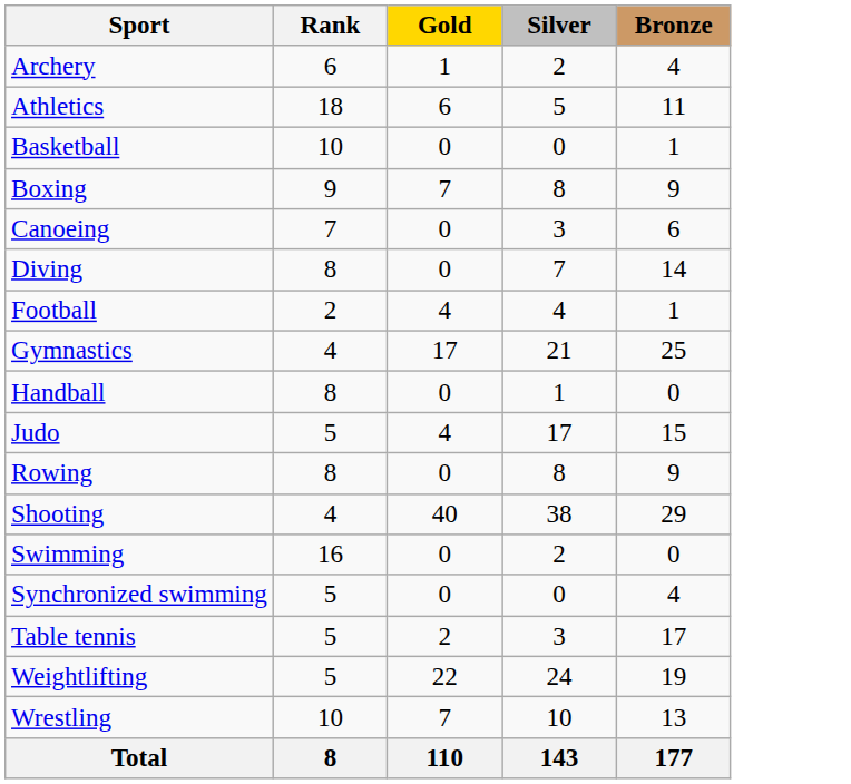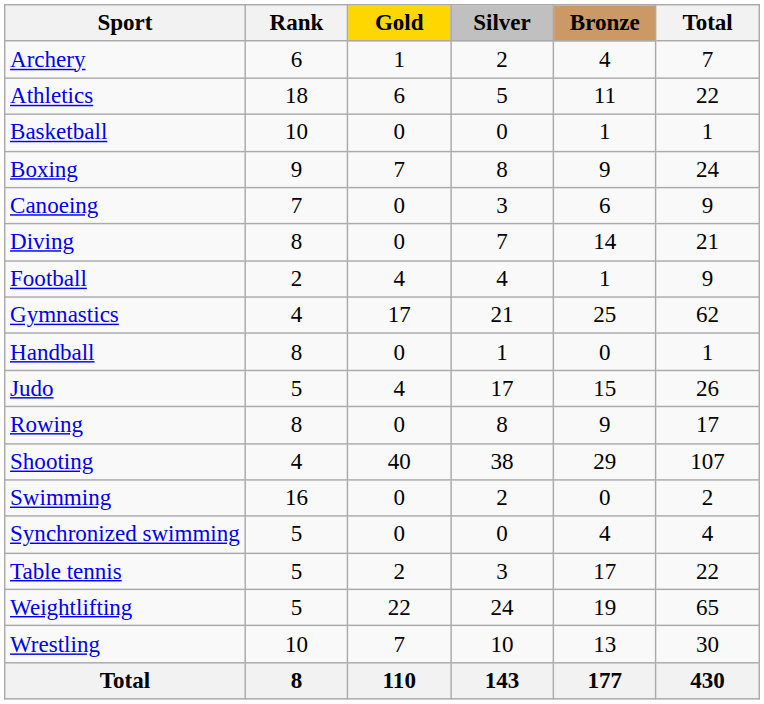+ column: Total | 7 | 22 | 1 | 24 | 9 | 21 | 9 | 62 | 1 | 26 | 17 | 107 | 2 | 4 | 22 | 65 | 30 | 430
